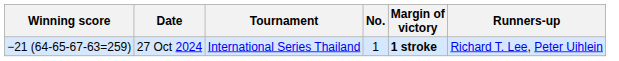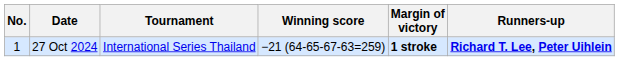columns swapped: No. <-> Winning score
27 Oct 2024 | Runners-up: normal -> bold
